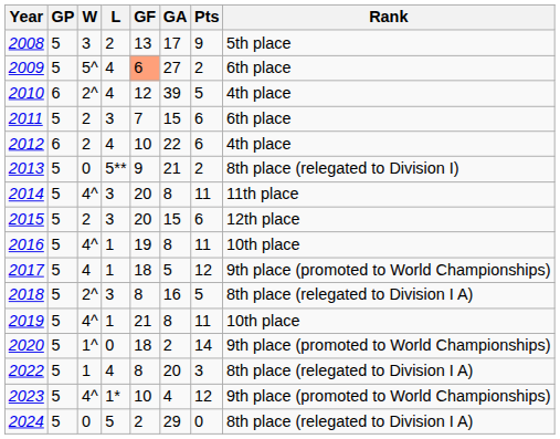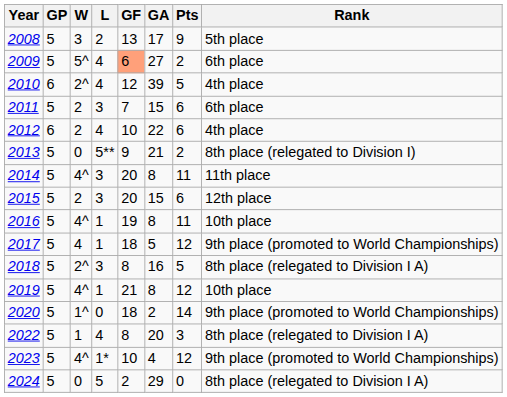2019 | Pts: 11 -> 12
